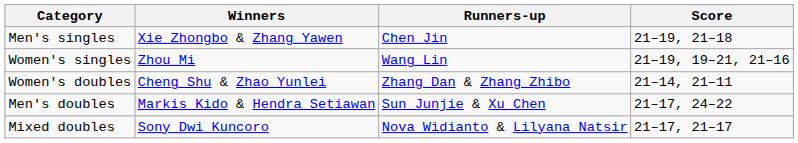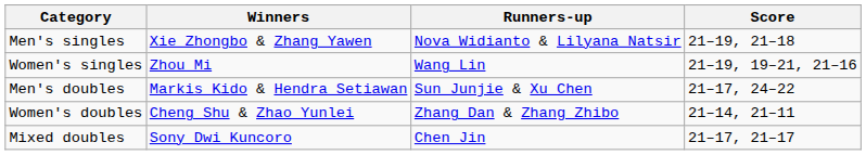Men's singles | Runners-up: Chen Jin -> Nova Widianto & Lilyana Natsir
rows swapped: Men's doubles <-> Women's doubles
Mixed doubles | Runners-up: Nova Widianto & Lilyana Natsir -> Chen Jin
